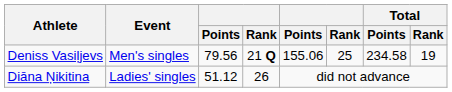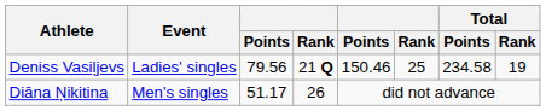Deniss Vasiļjevs | Event: Men's singles -> Ladies' singles
Deniss Vasiļjevs | column 5: 155.06 -> 150.46
Diāna Ņikitina | Event: Ladies' singles -> Men's singles
Diāna Ņikitina | column 3: 51.12 -> 51.17
